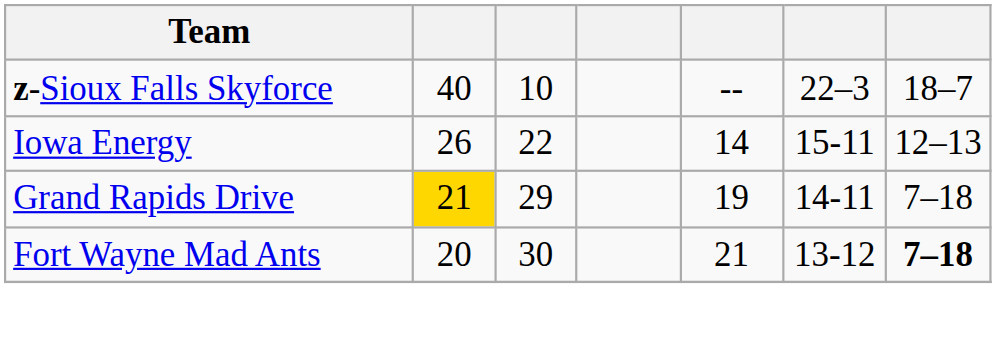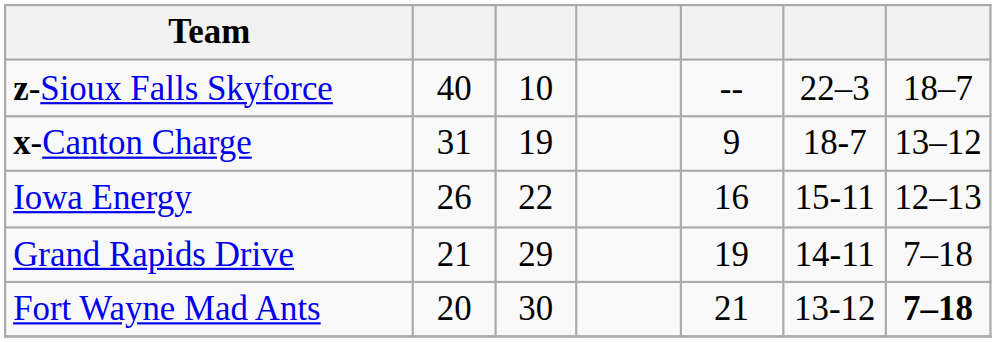+ row: x-Canton Charge | 31 | 19 | 9 | 18-7 | 13–12
Iowa Energy | column 5: 14 -> 16
Grand Rapids Drive | column 2: gold background -> no background
